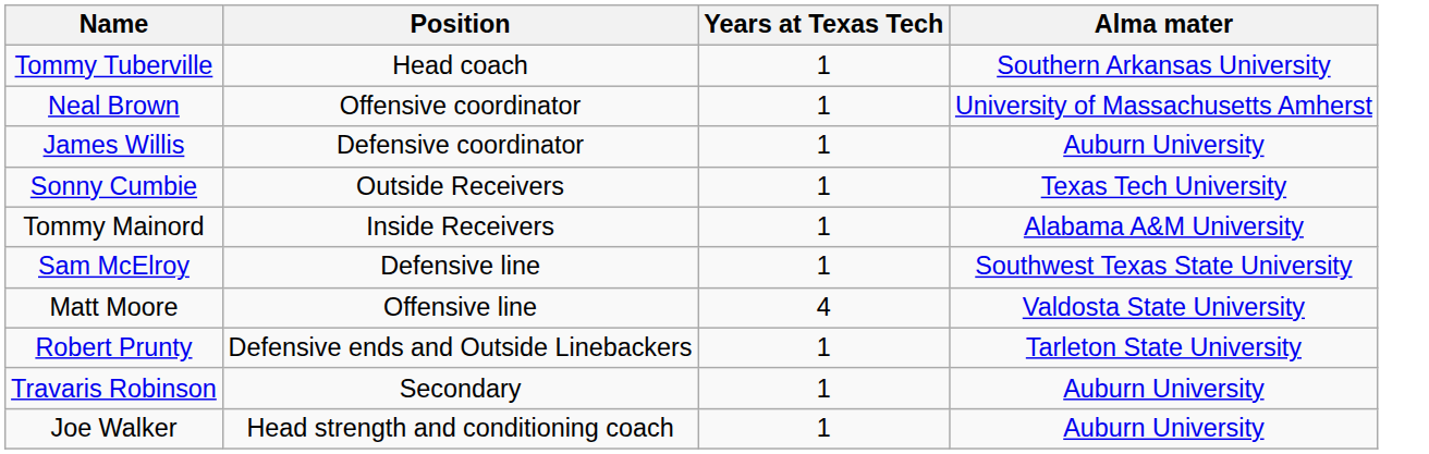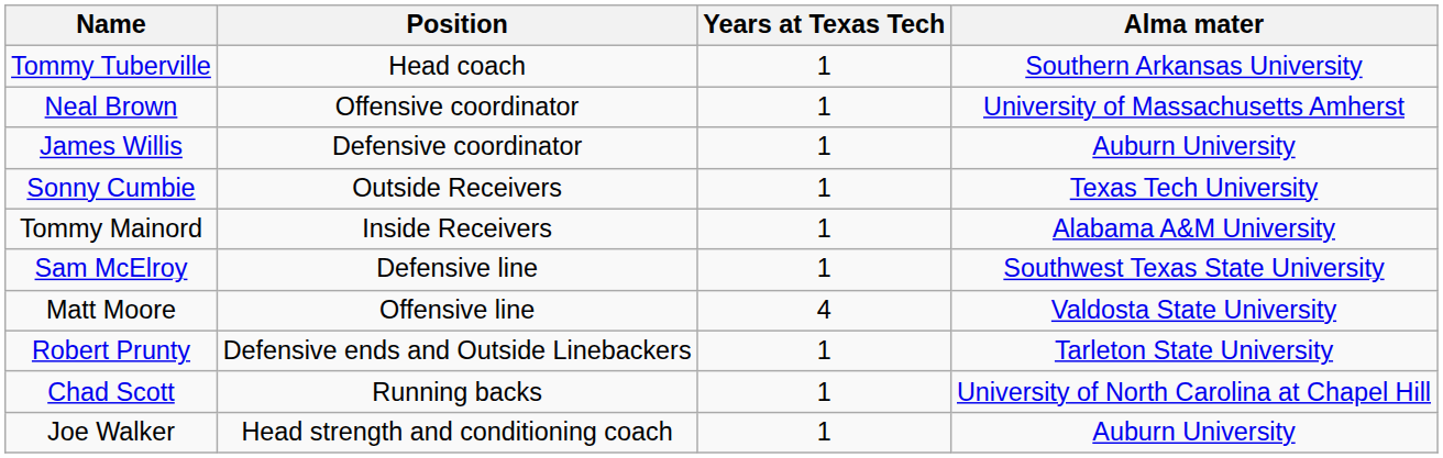- row: Travaris Robinson | Secondary | 1 | Auburn University
+ row: Chad Scott | Running backs | 1 | University of North Carolina at Chapel Hill
